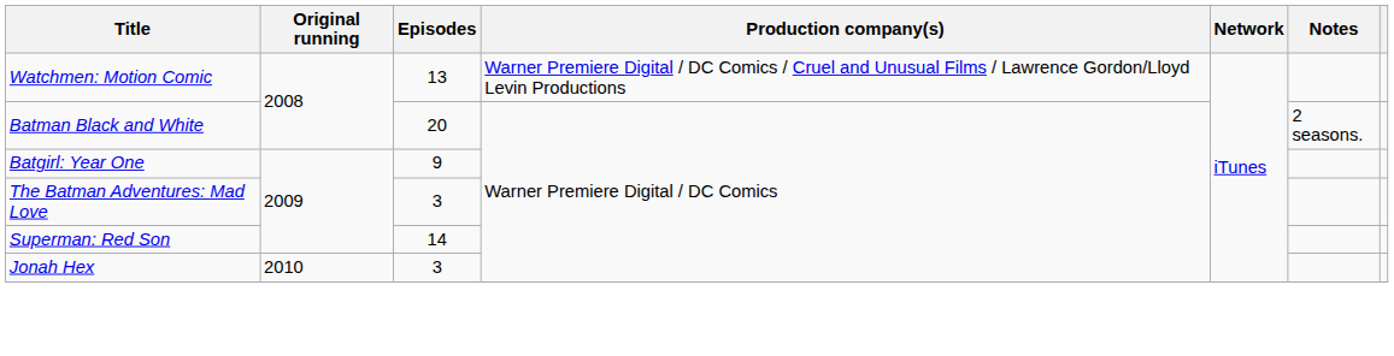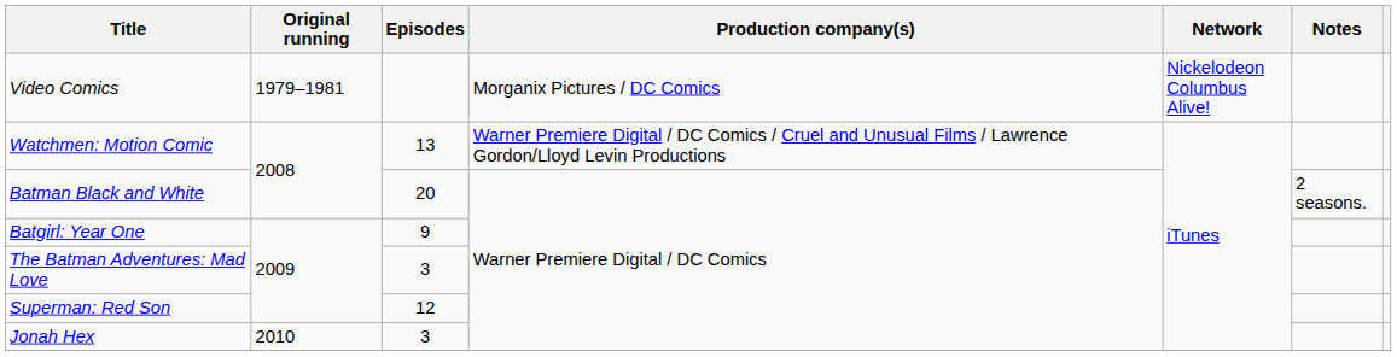+ row: Video Comics | 1979–1981 | Morganix Pictures / DC Comics | Nickelodeon Columbus Alive!
Superman: Red Son | Episodes: 14 -> 12
